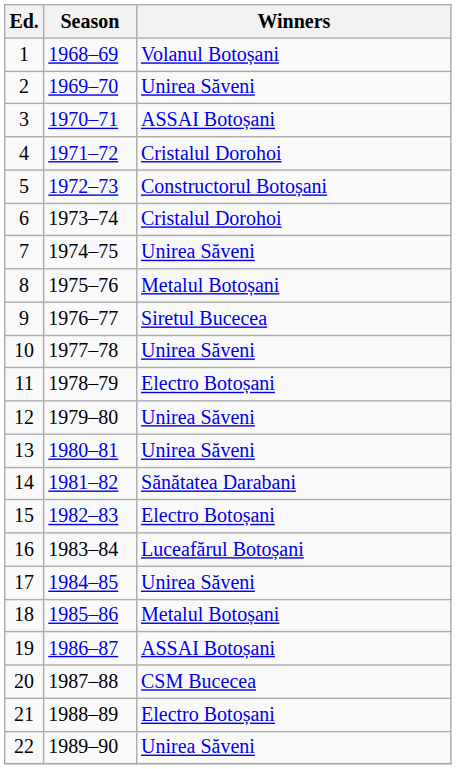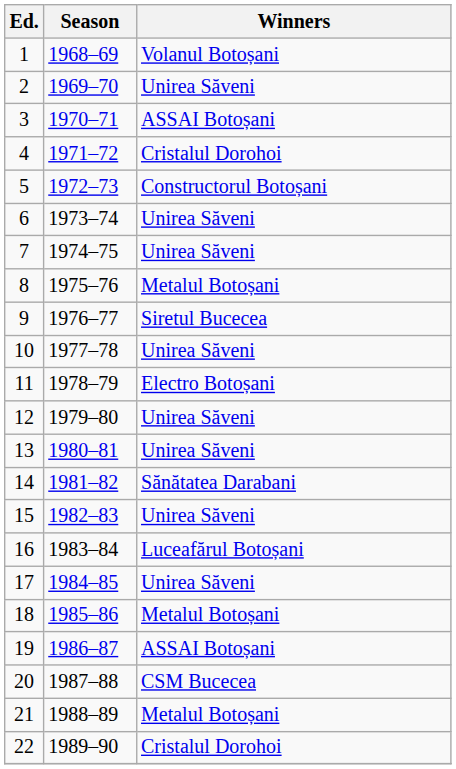6 | Winners: Cristalul Dorohoi -> Unirea Săveni
15 | Winners: Electro Botoșani -> Unirea Săveni
21 | Winners: Electro Botoșani -> Metalul Botoșani
22 | Winners: Unirea Săveni -> Cristalul Dorohoi
